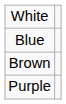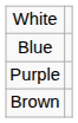rows swapped: Purple <-> Brown
